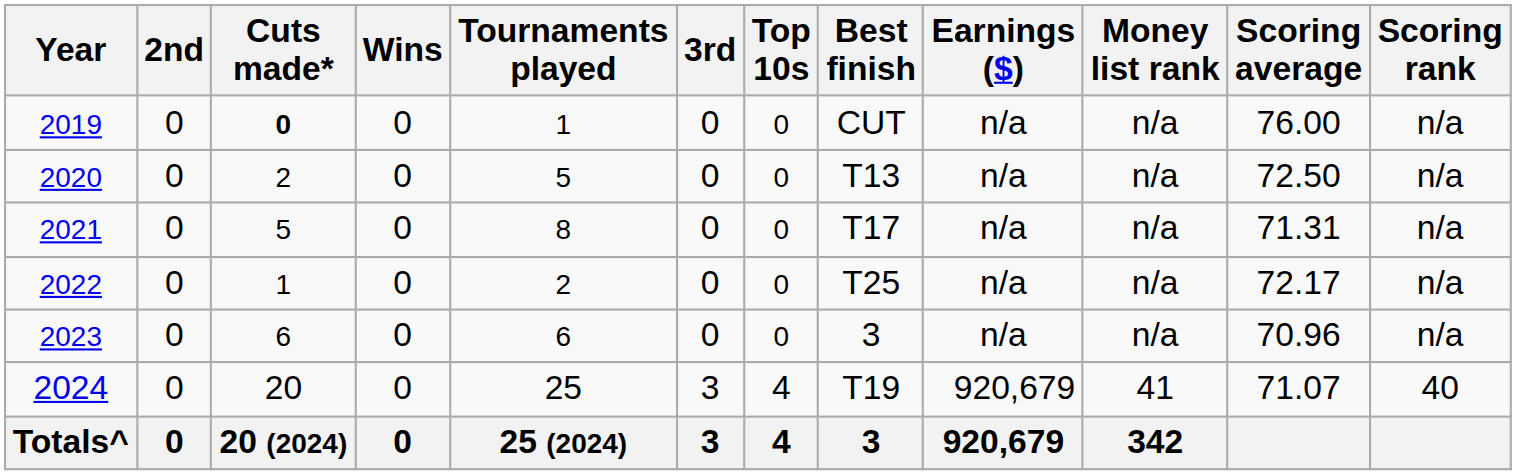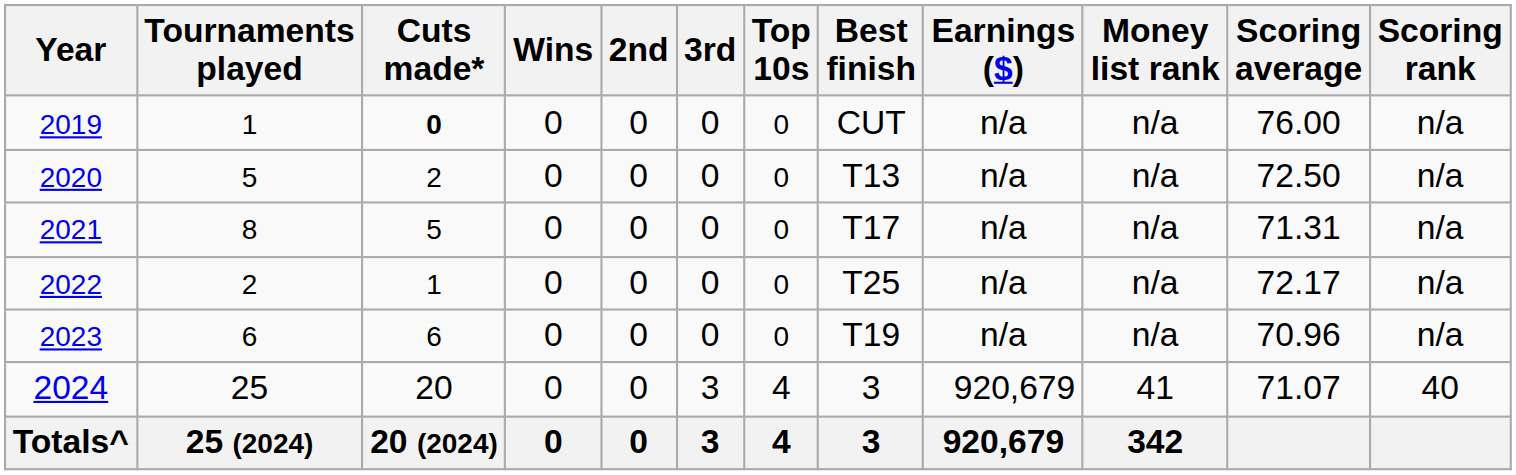columns swapped: Tournaments played <-> 2nd
2023 | Best finish: 3 -> T19
2024 | Best finish: T19 -> 3
